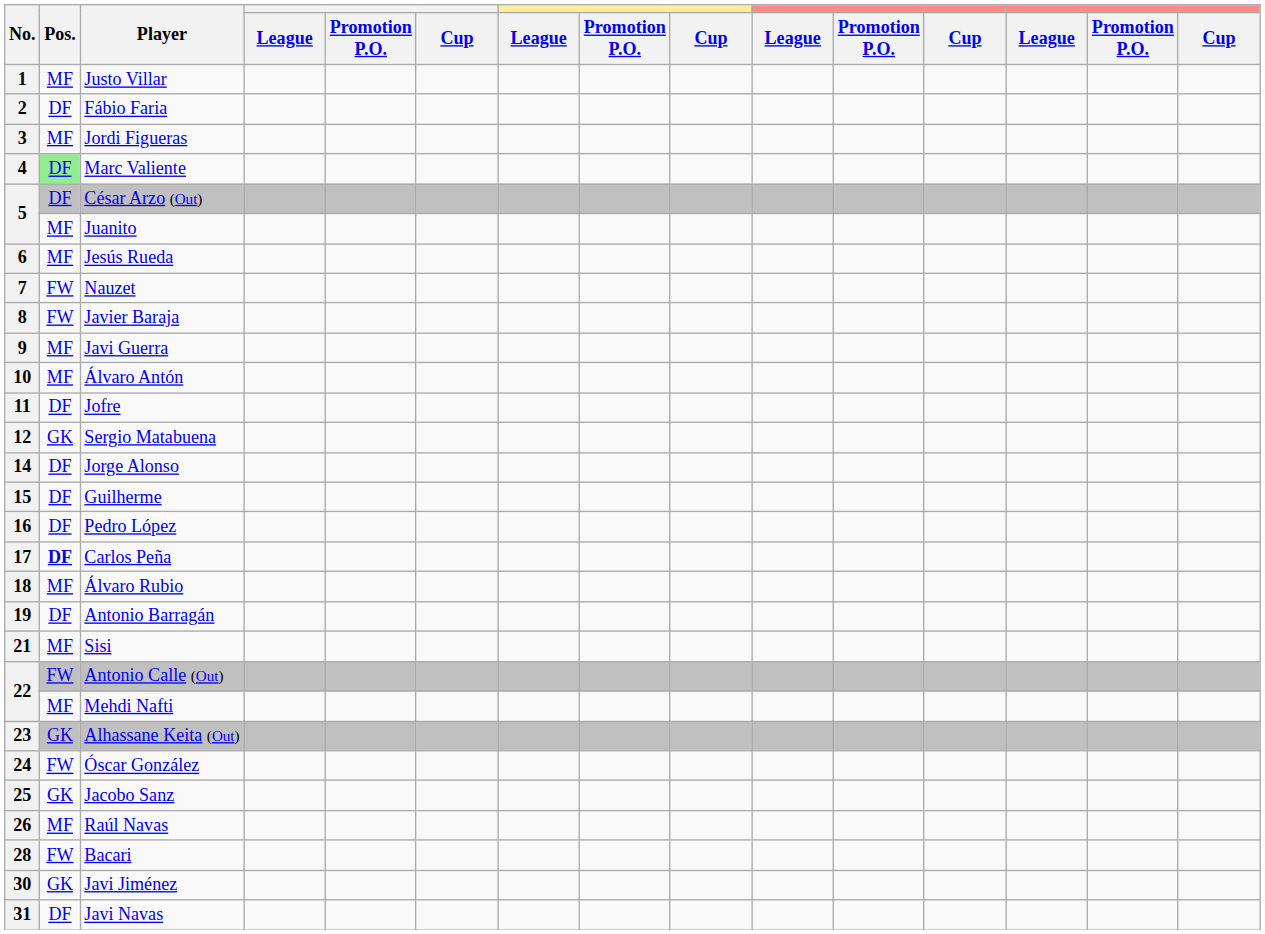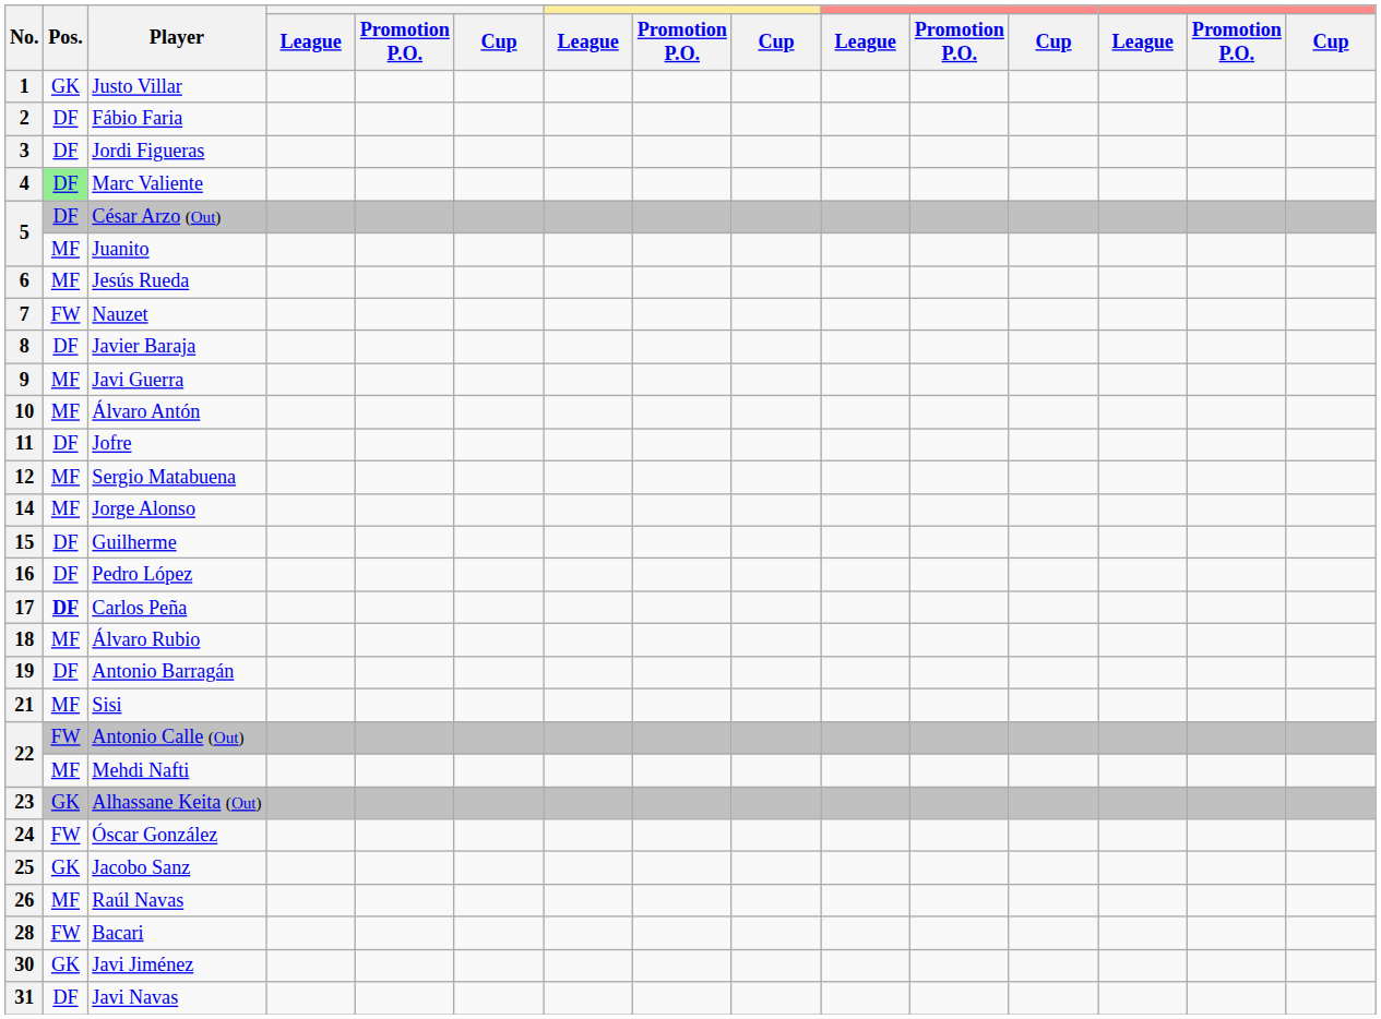1 | Pos.: MF -> GK
3 | Pos.: MF -> DF
8 | Pos.: FW -> DF
12 | Pos.: GK -> MF
14 | Pos.: DF -> MF
